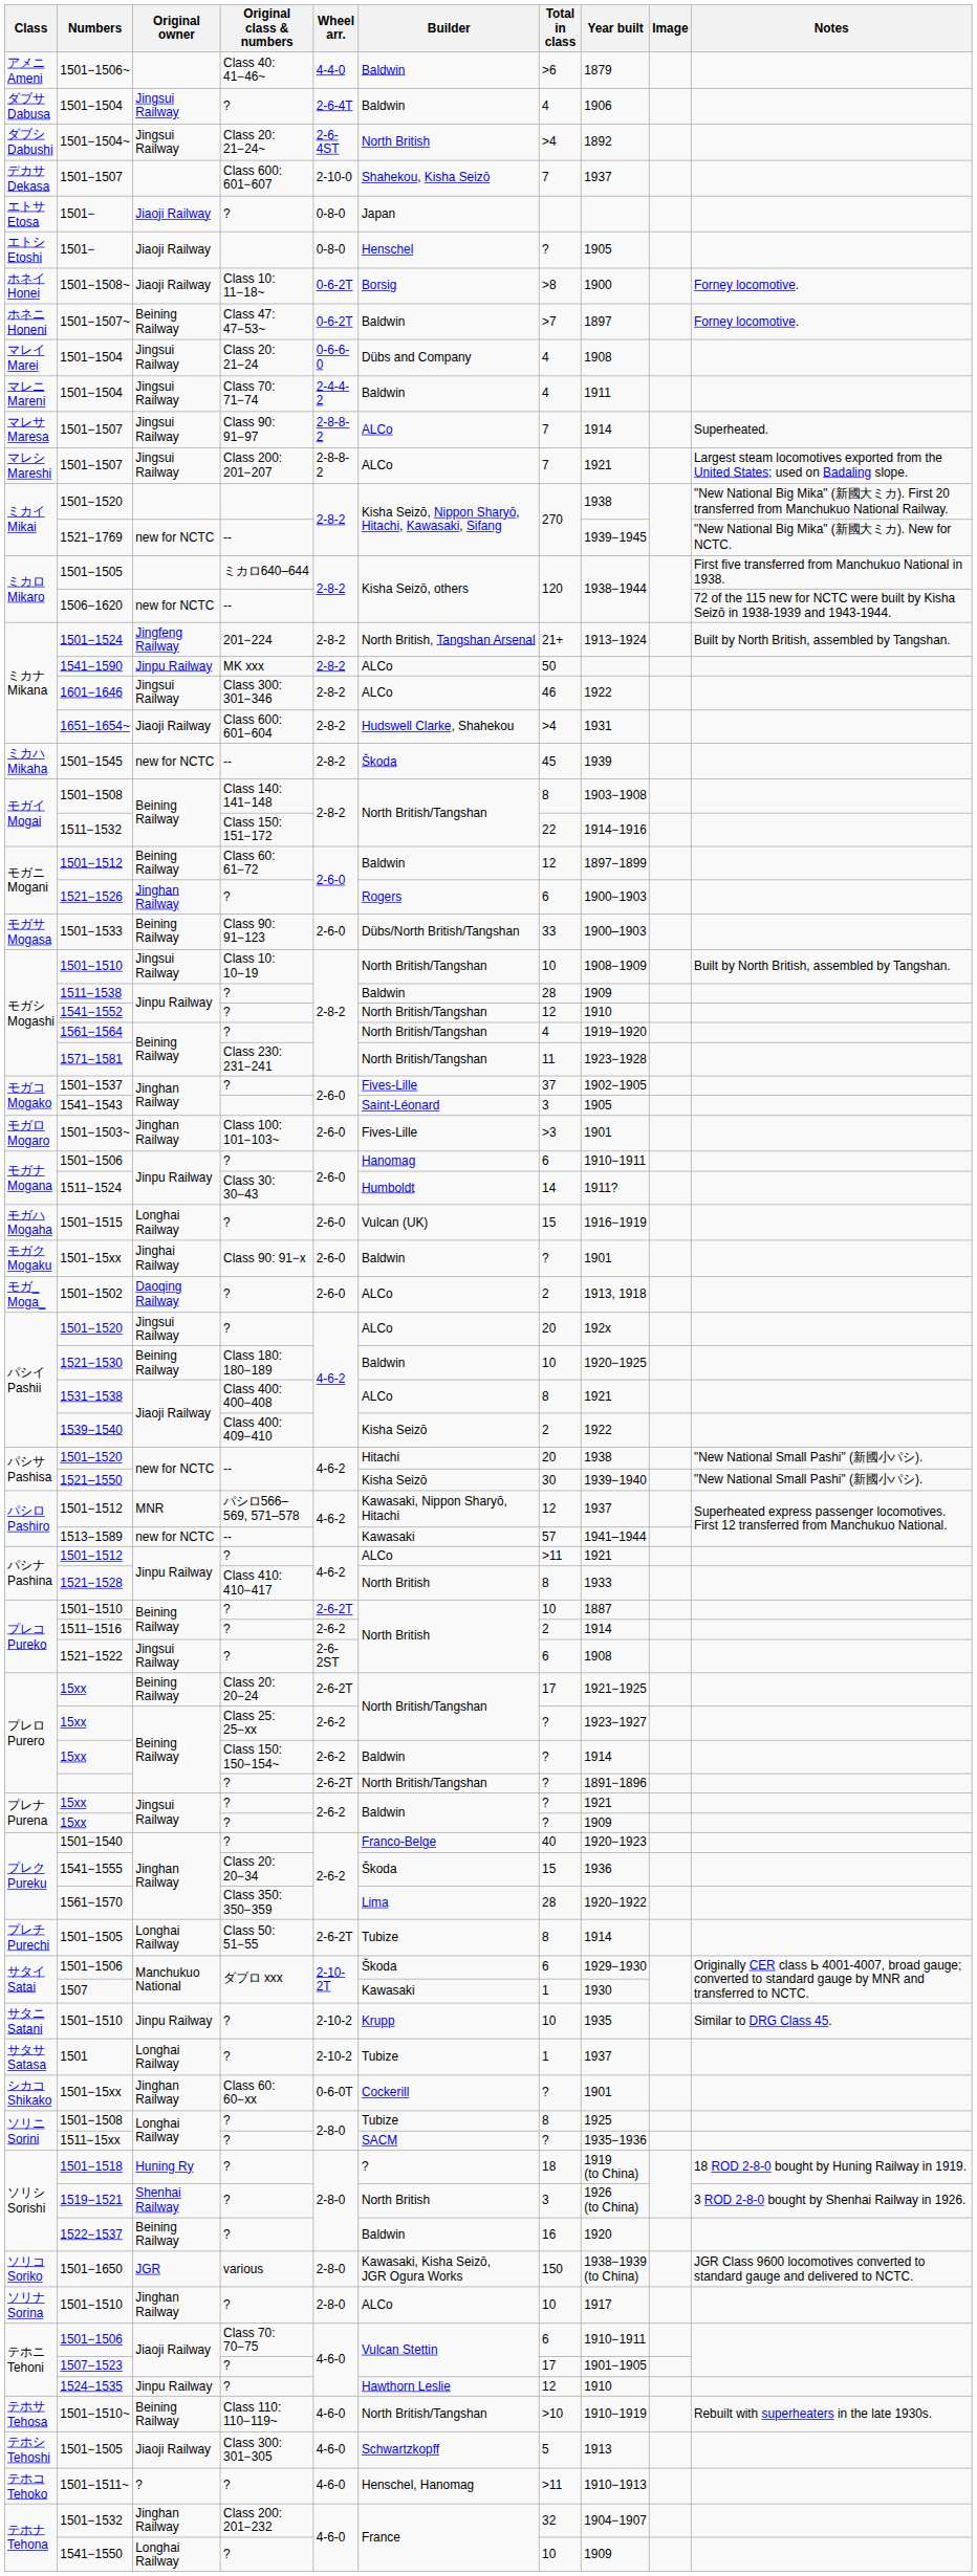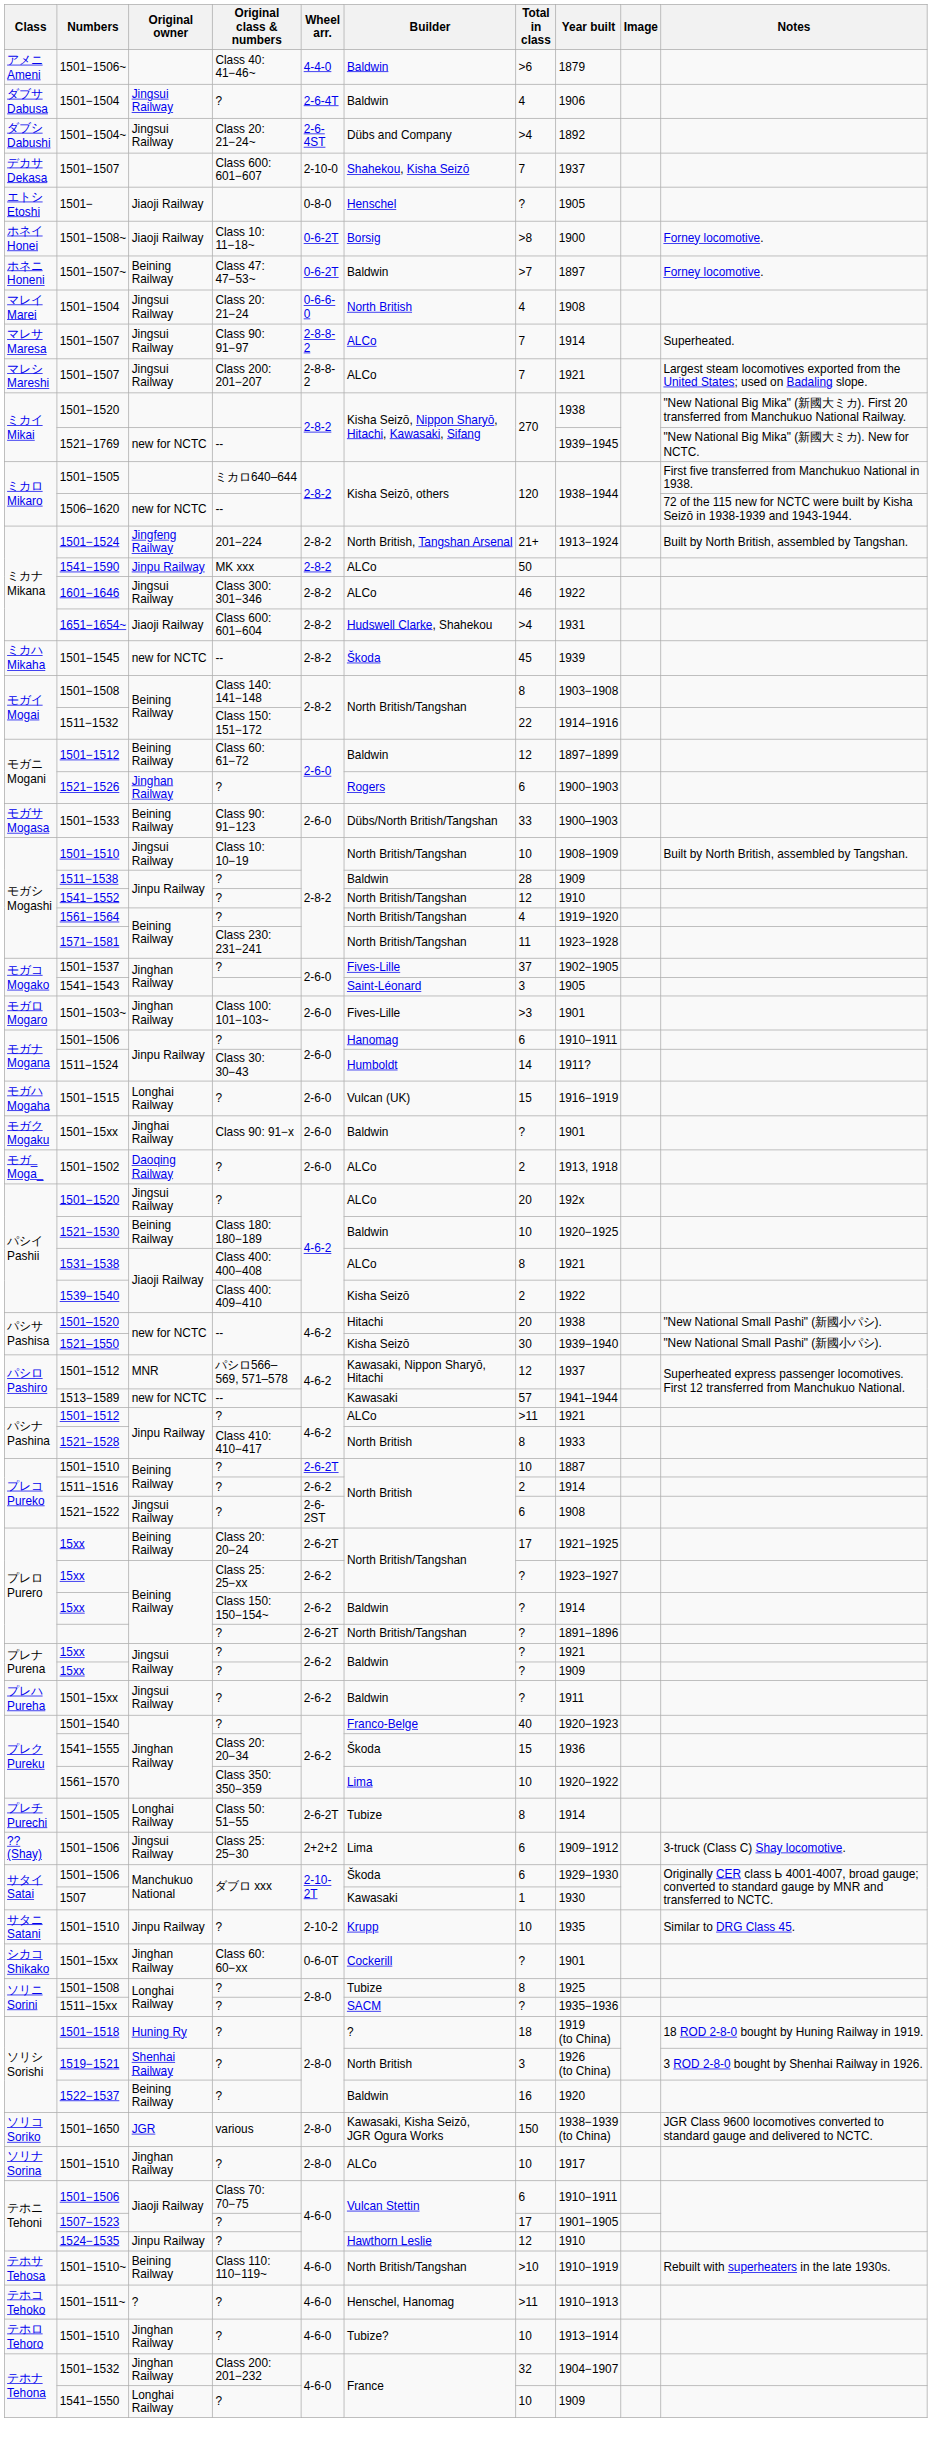1501−1504~ | Builder: North British -> Dübs and Company
- row: エトサ Etosa | 1501− | Jiaoji Railway | ? | 0-8-0 | Japan
マレイ Marei / 1501−1504 | Builder: Dübs and Company -> North British
- row: マレニ Mareni | 1501−1504 | Jingsui Railway | Class 70: 71−74 | 2-4-4-2 | Baldwin | 4 | 1911
+ row: プレハ Pureha | 1501−15xx | Jingsui Railway | ? | 2-6-2 | Baldwin | ? | 1911
1561−1570 | Total in class: 28 -> 10
+ row: ?? (Shay) | 1501−1506 | Jingsui Railway | Class 25: 25−30 | 2+2+2 | Lima | 6 | 1909−1912 | 3-truck (Class C) Shay locomotive.
- row: サタサ Satasa | 1501 | Longhai Railway | ? | 2-10-2 | Tubize | 1 | 1937
- row: テホシ Tehoshi | 1501−1505 | Jiaoji Railway | Class 300: 301−305 | 4-6-0 | Schwartzkopff | 5 | 1913
+ row: テホロ Tehoro | 1501−1510 | Jinghan Railway | ? | 4-6-0 | Tubize? | 10 | 1913−1914
